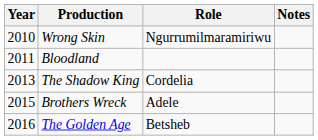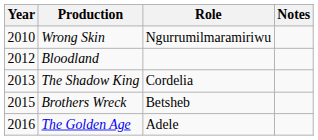Bloodland | Year: 2011 -> 2012
Brothers Wreck | Role: Adele -> Betsheb
The Golden Age | Role: Betsheb -> Adele
